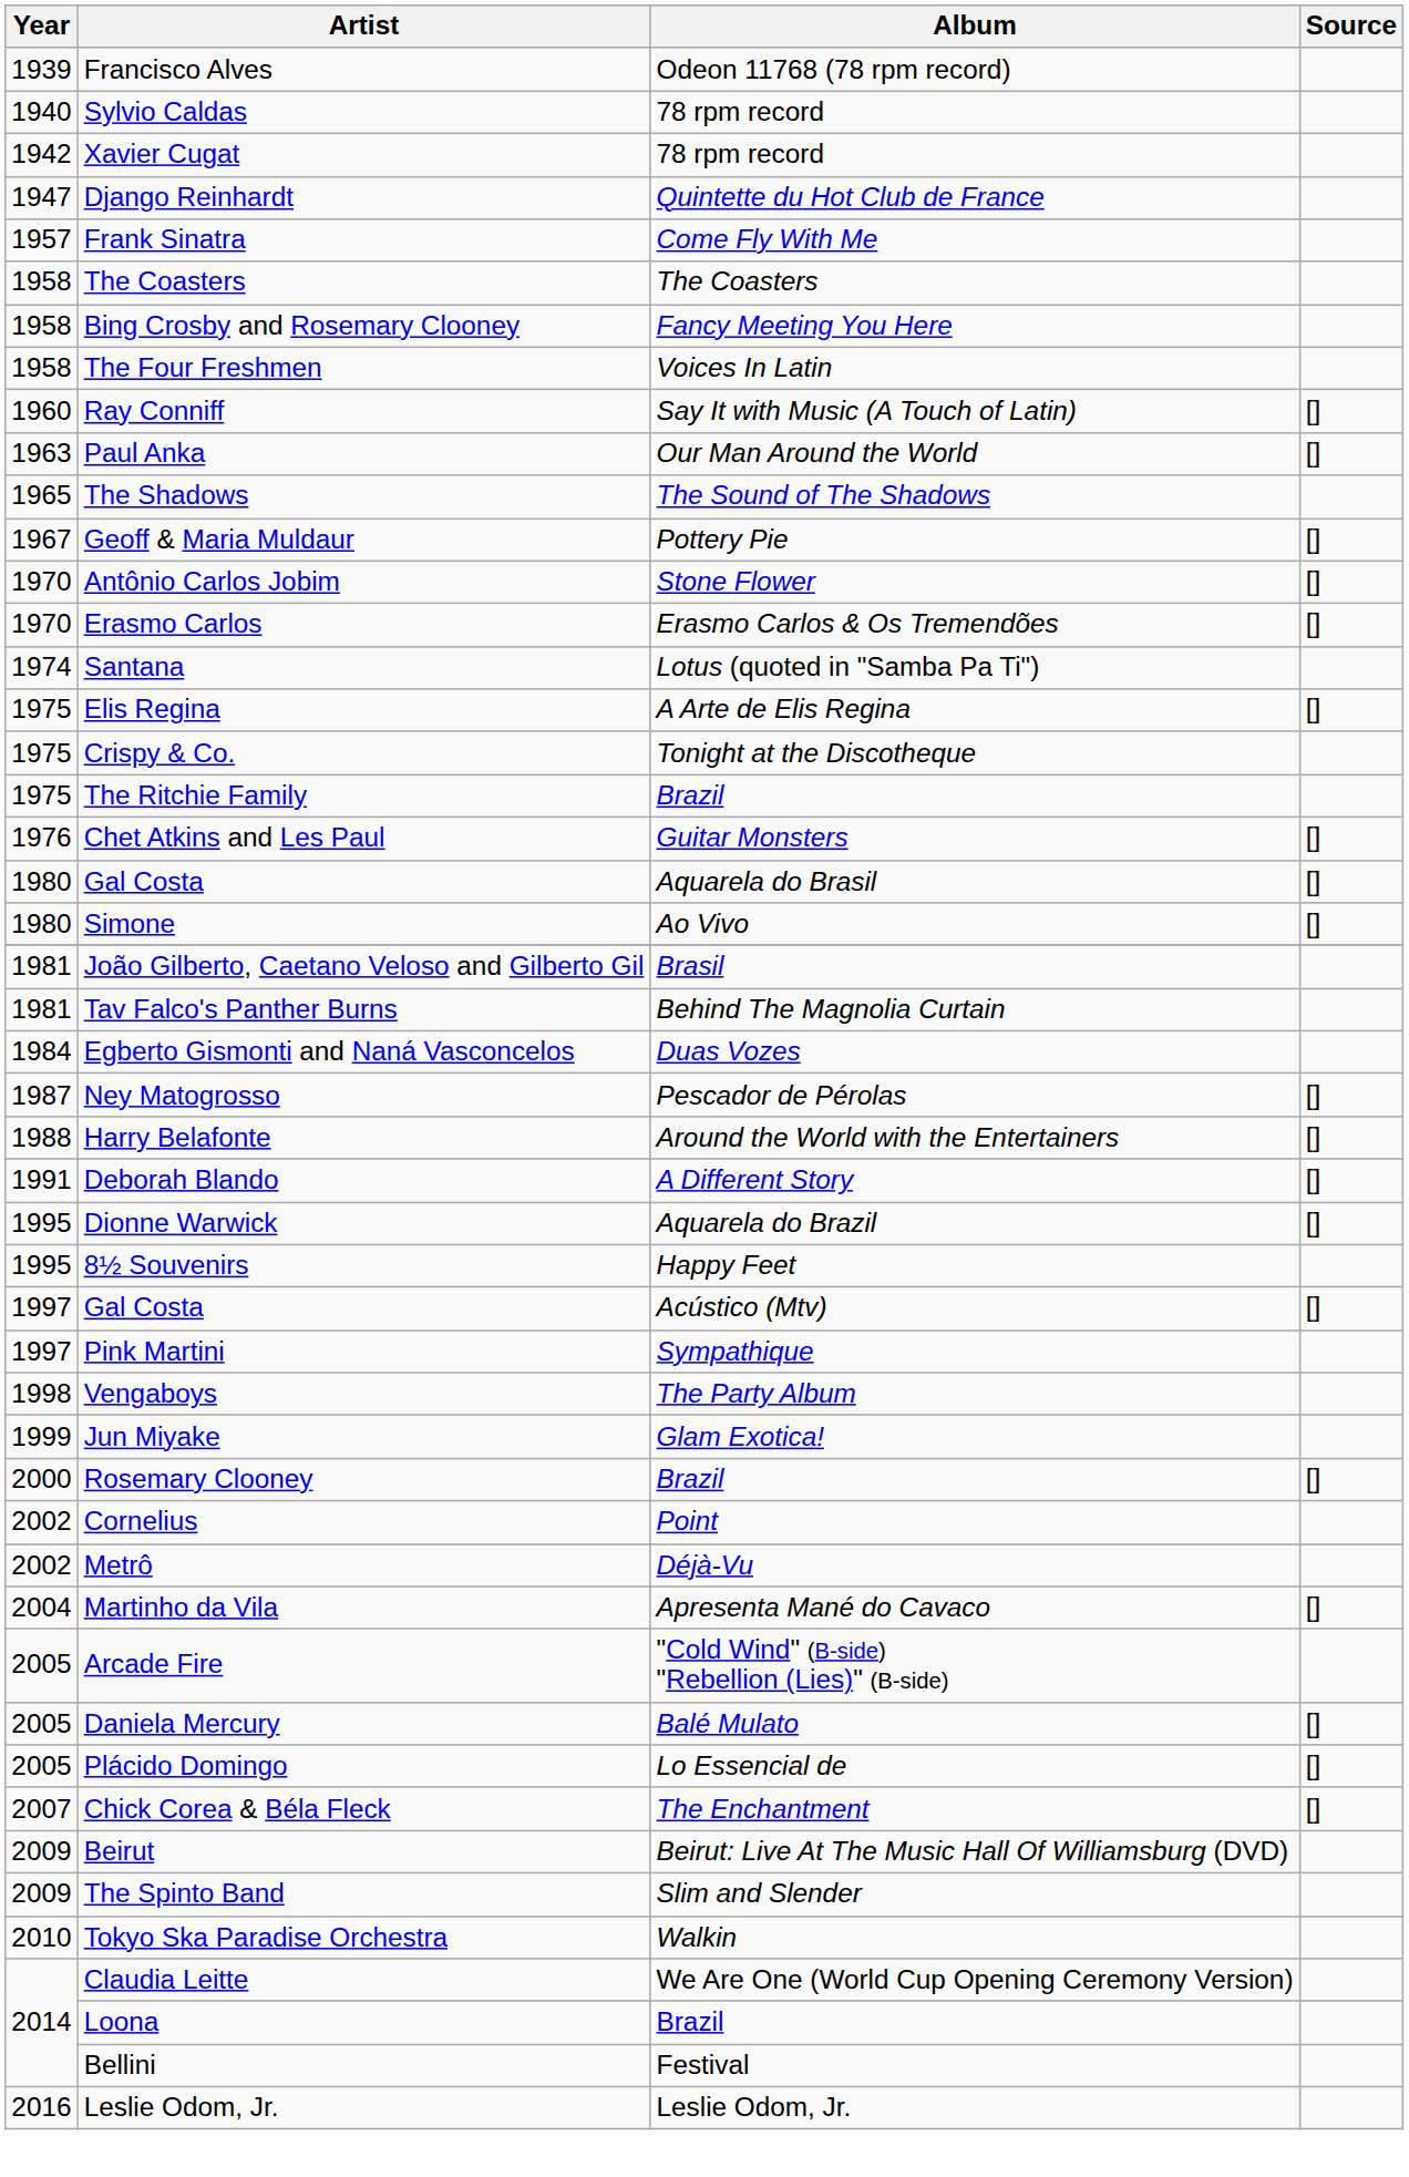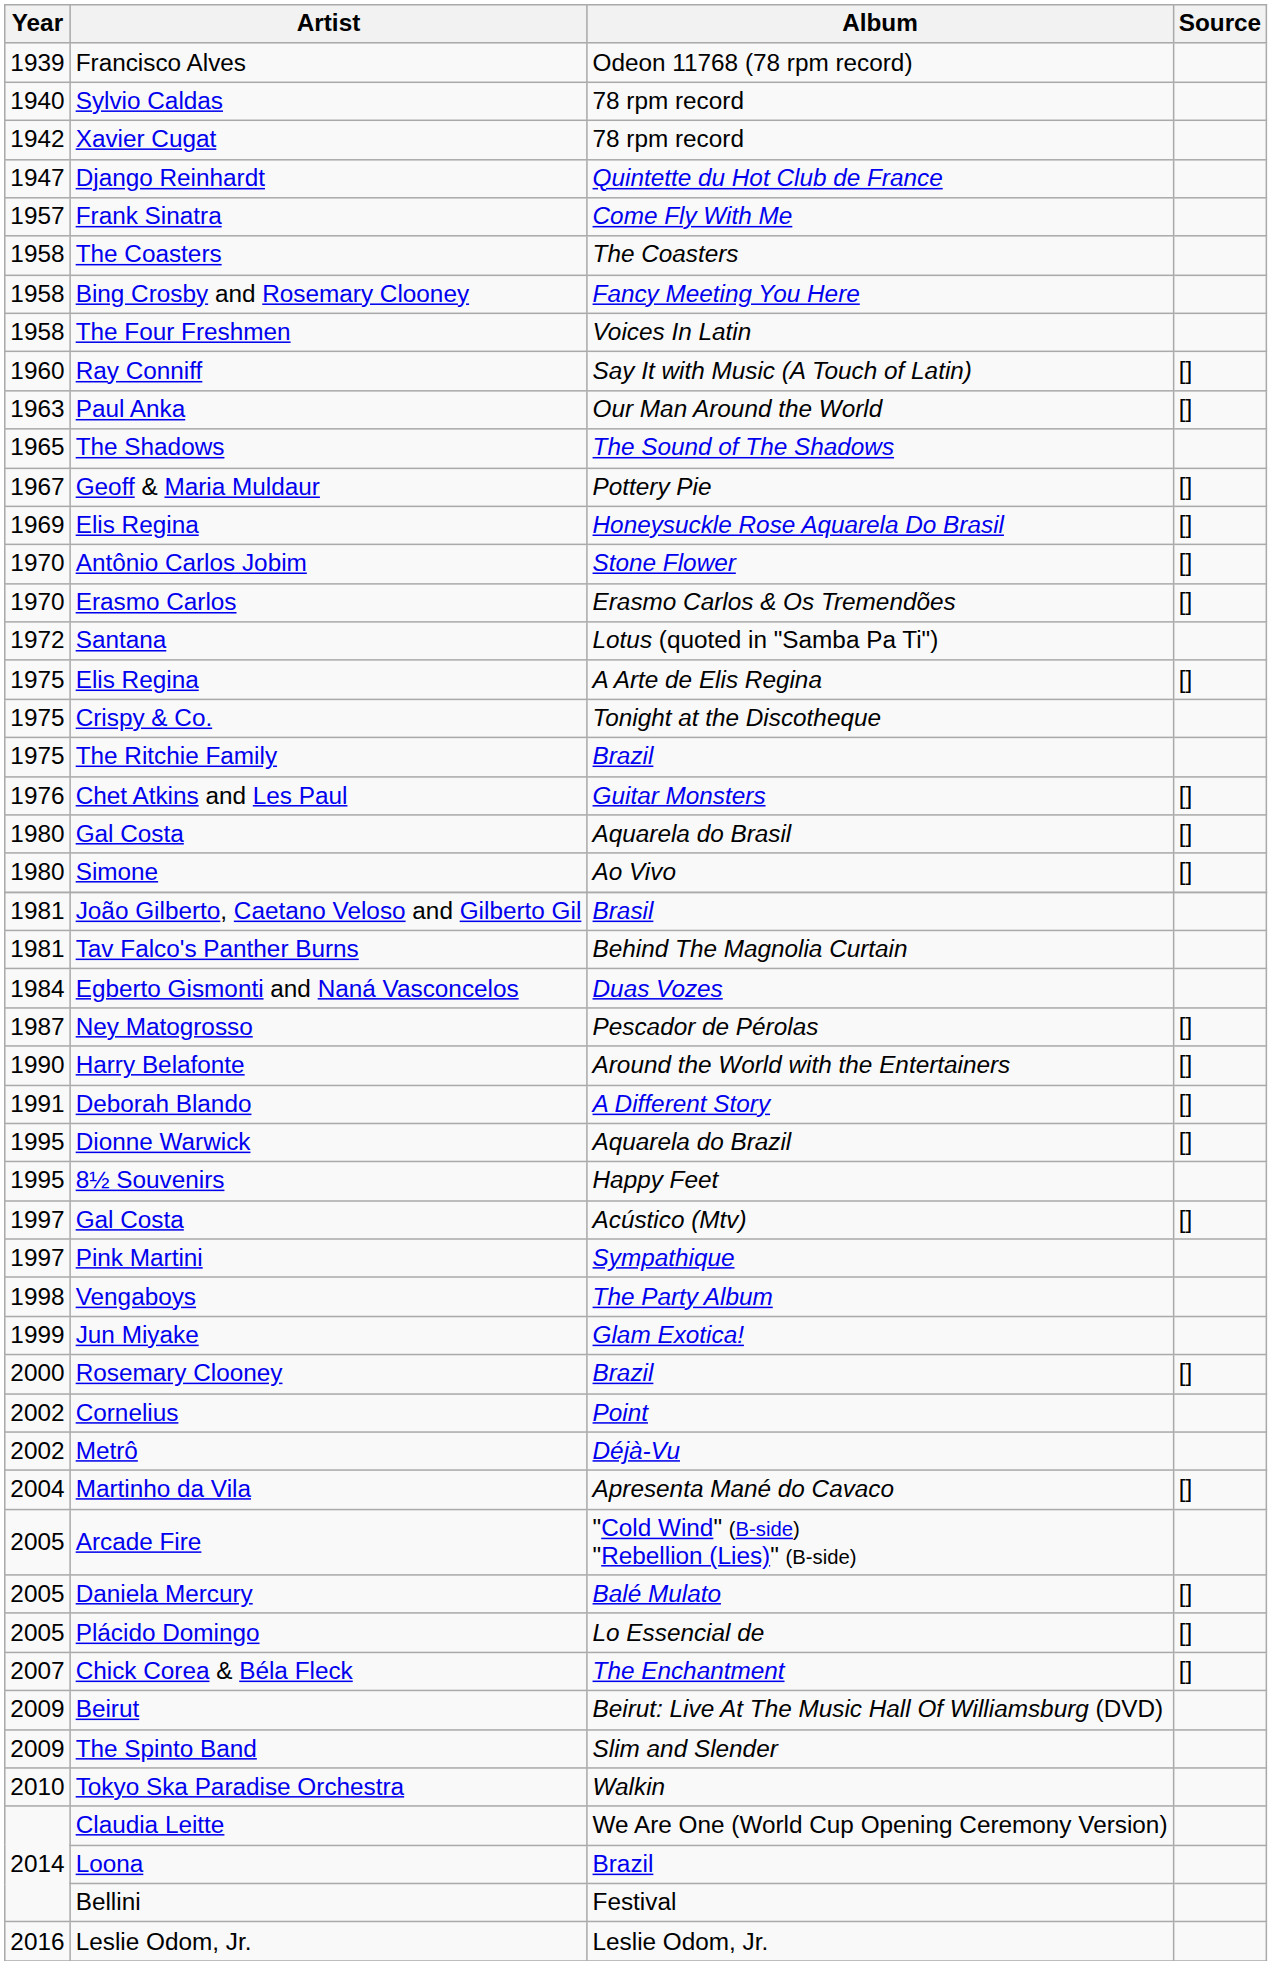+ row: 1969 | Elis Regina | Honeysuckle Rose Aquarela Do Brasil | []
Santana | Year: 1974 -> 1972
Harry Belafonte | Year: 1988 -> 1990
